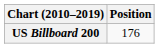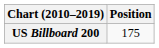US Billboard 200 | Position: 176 -> 175
